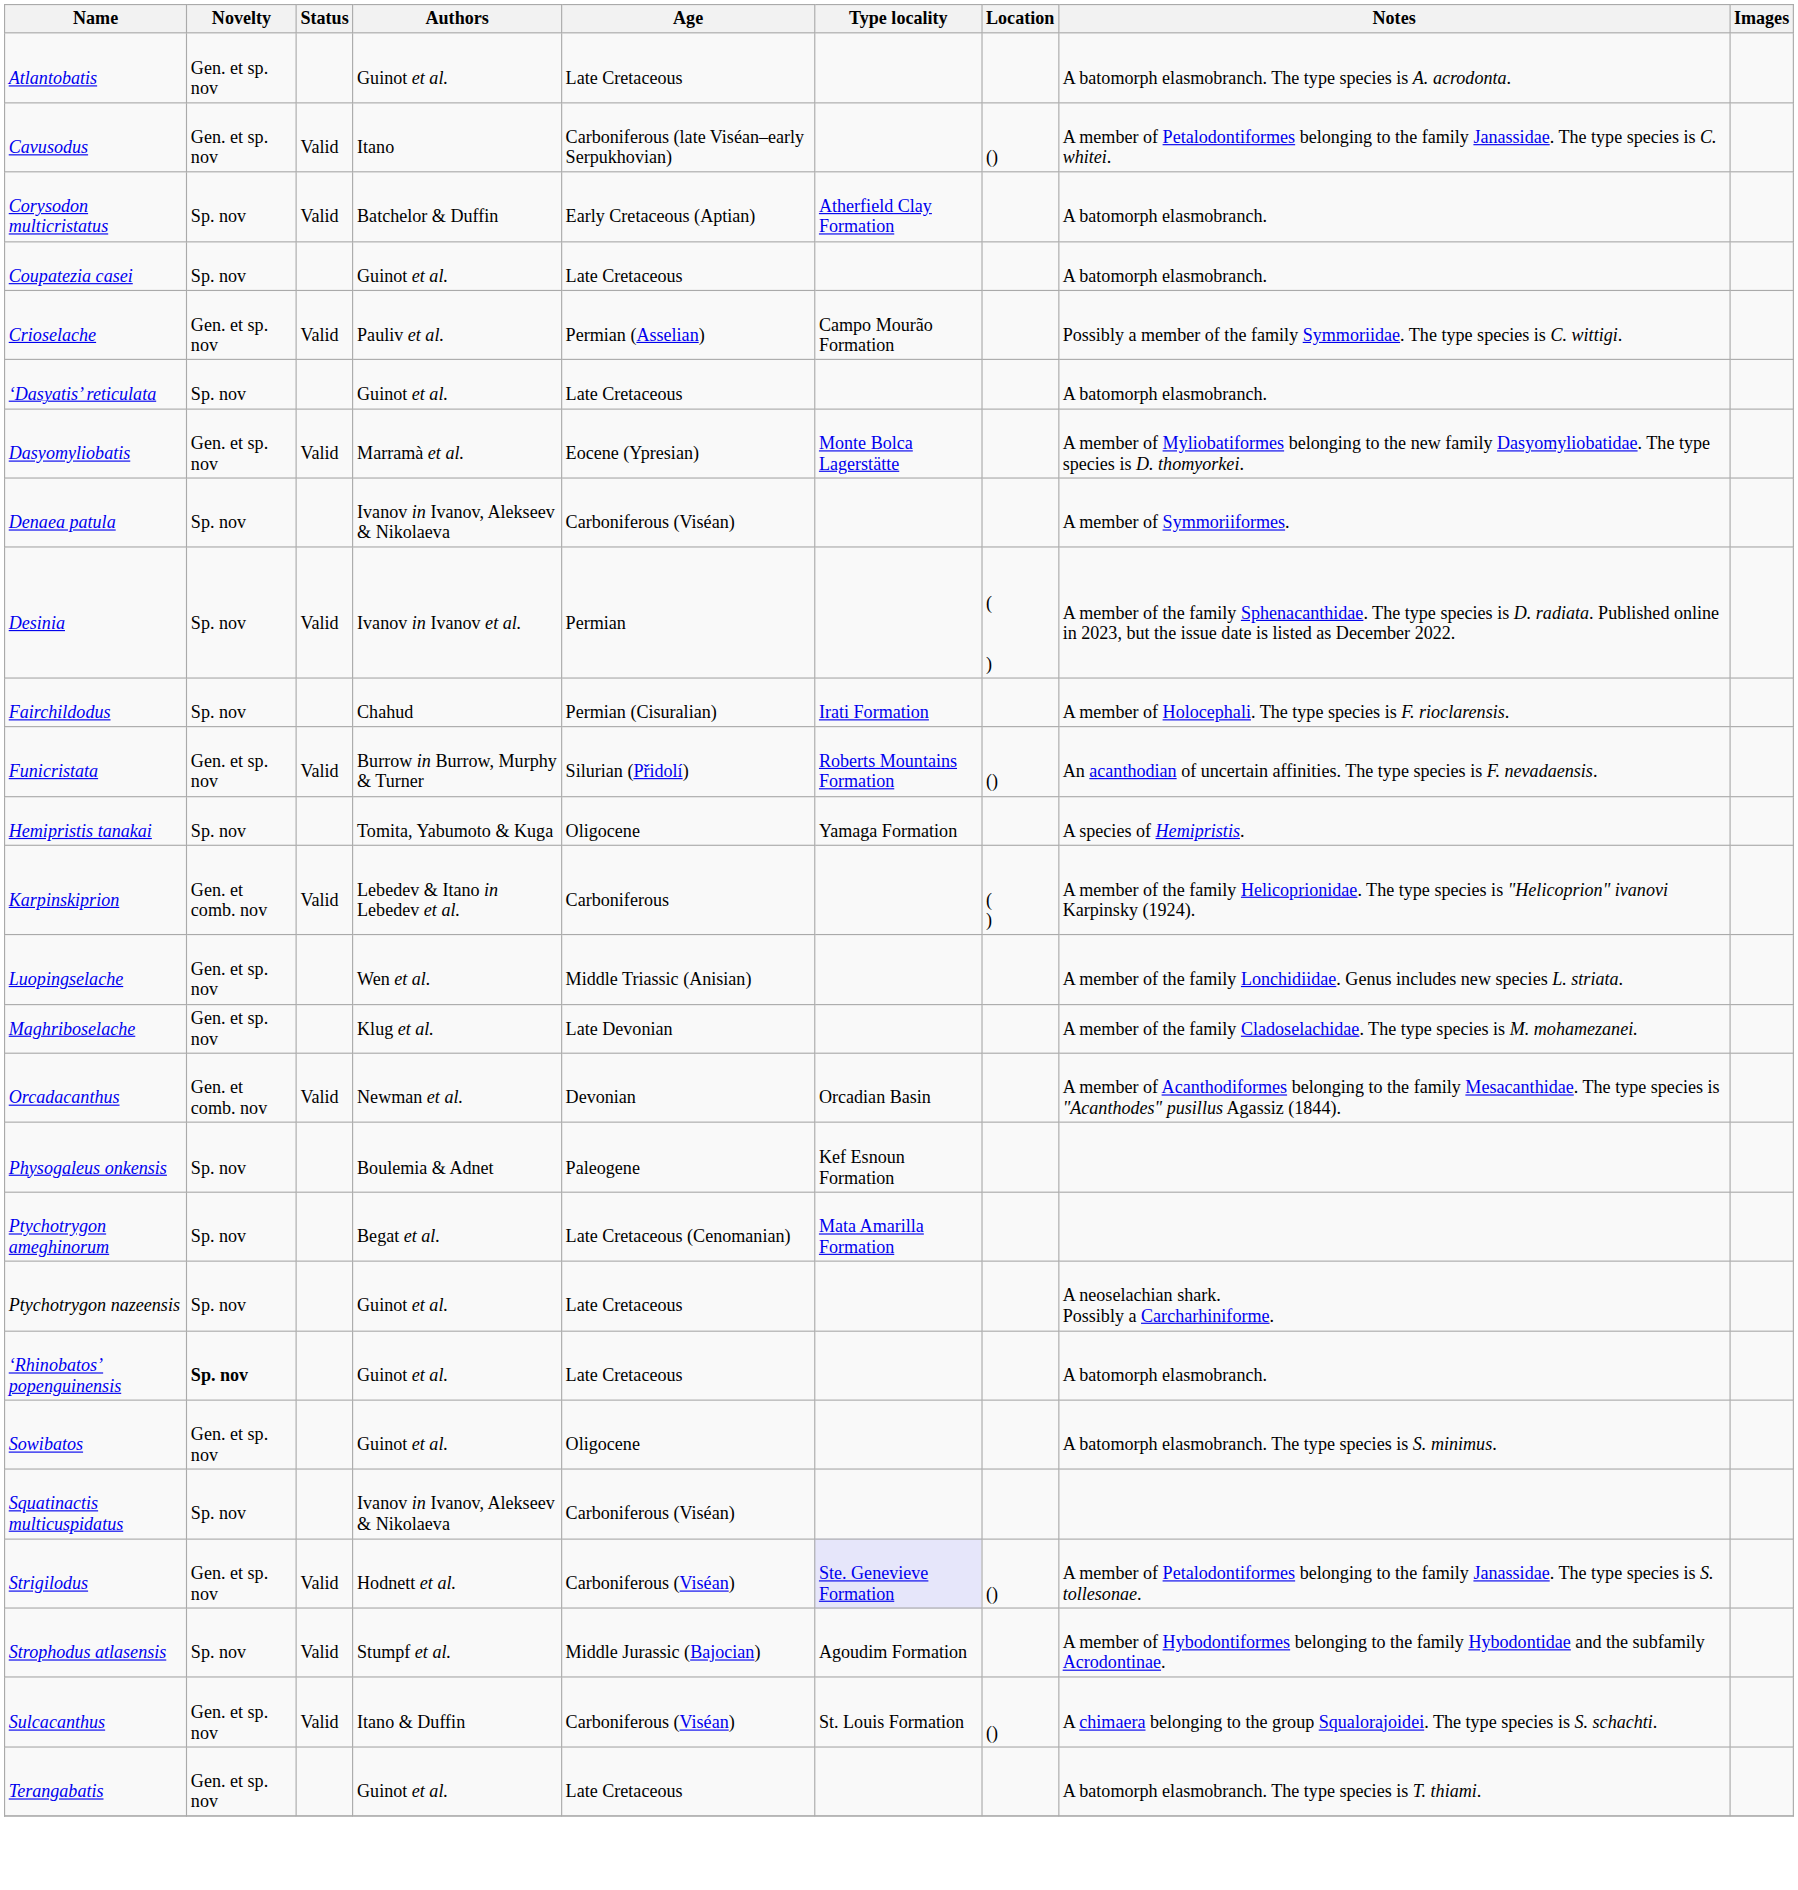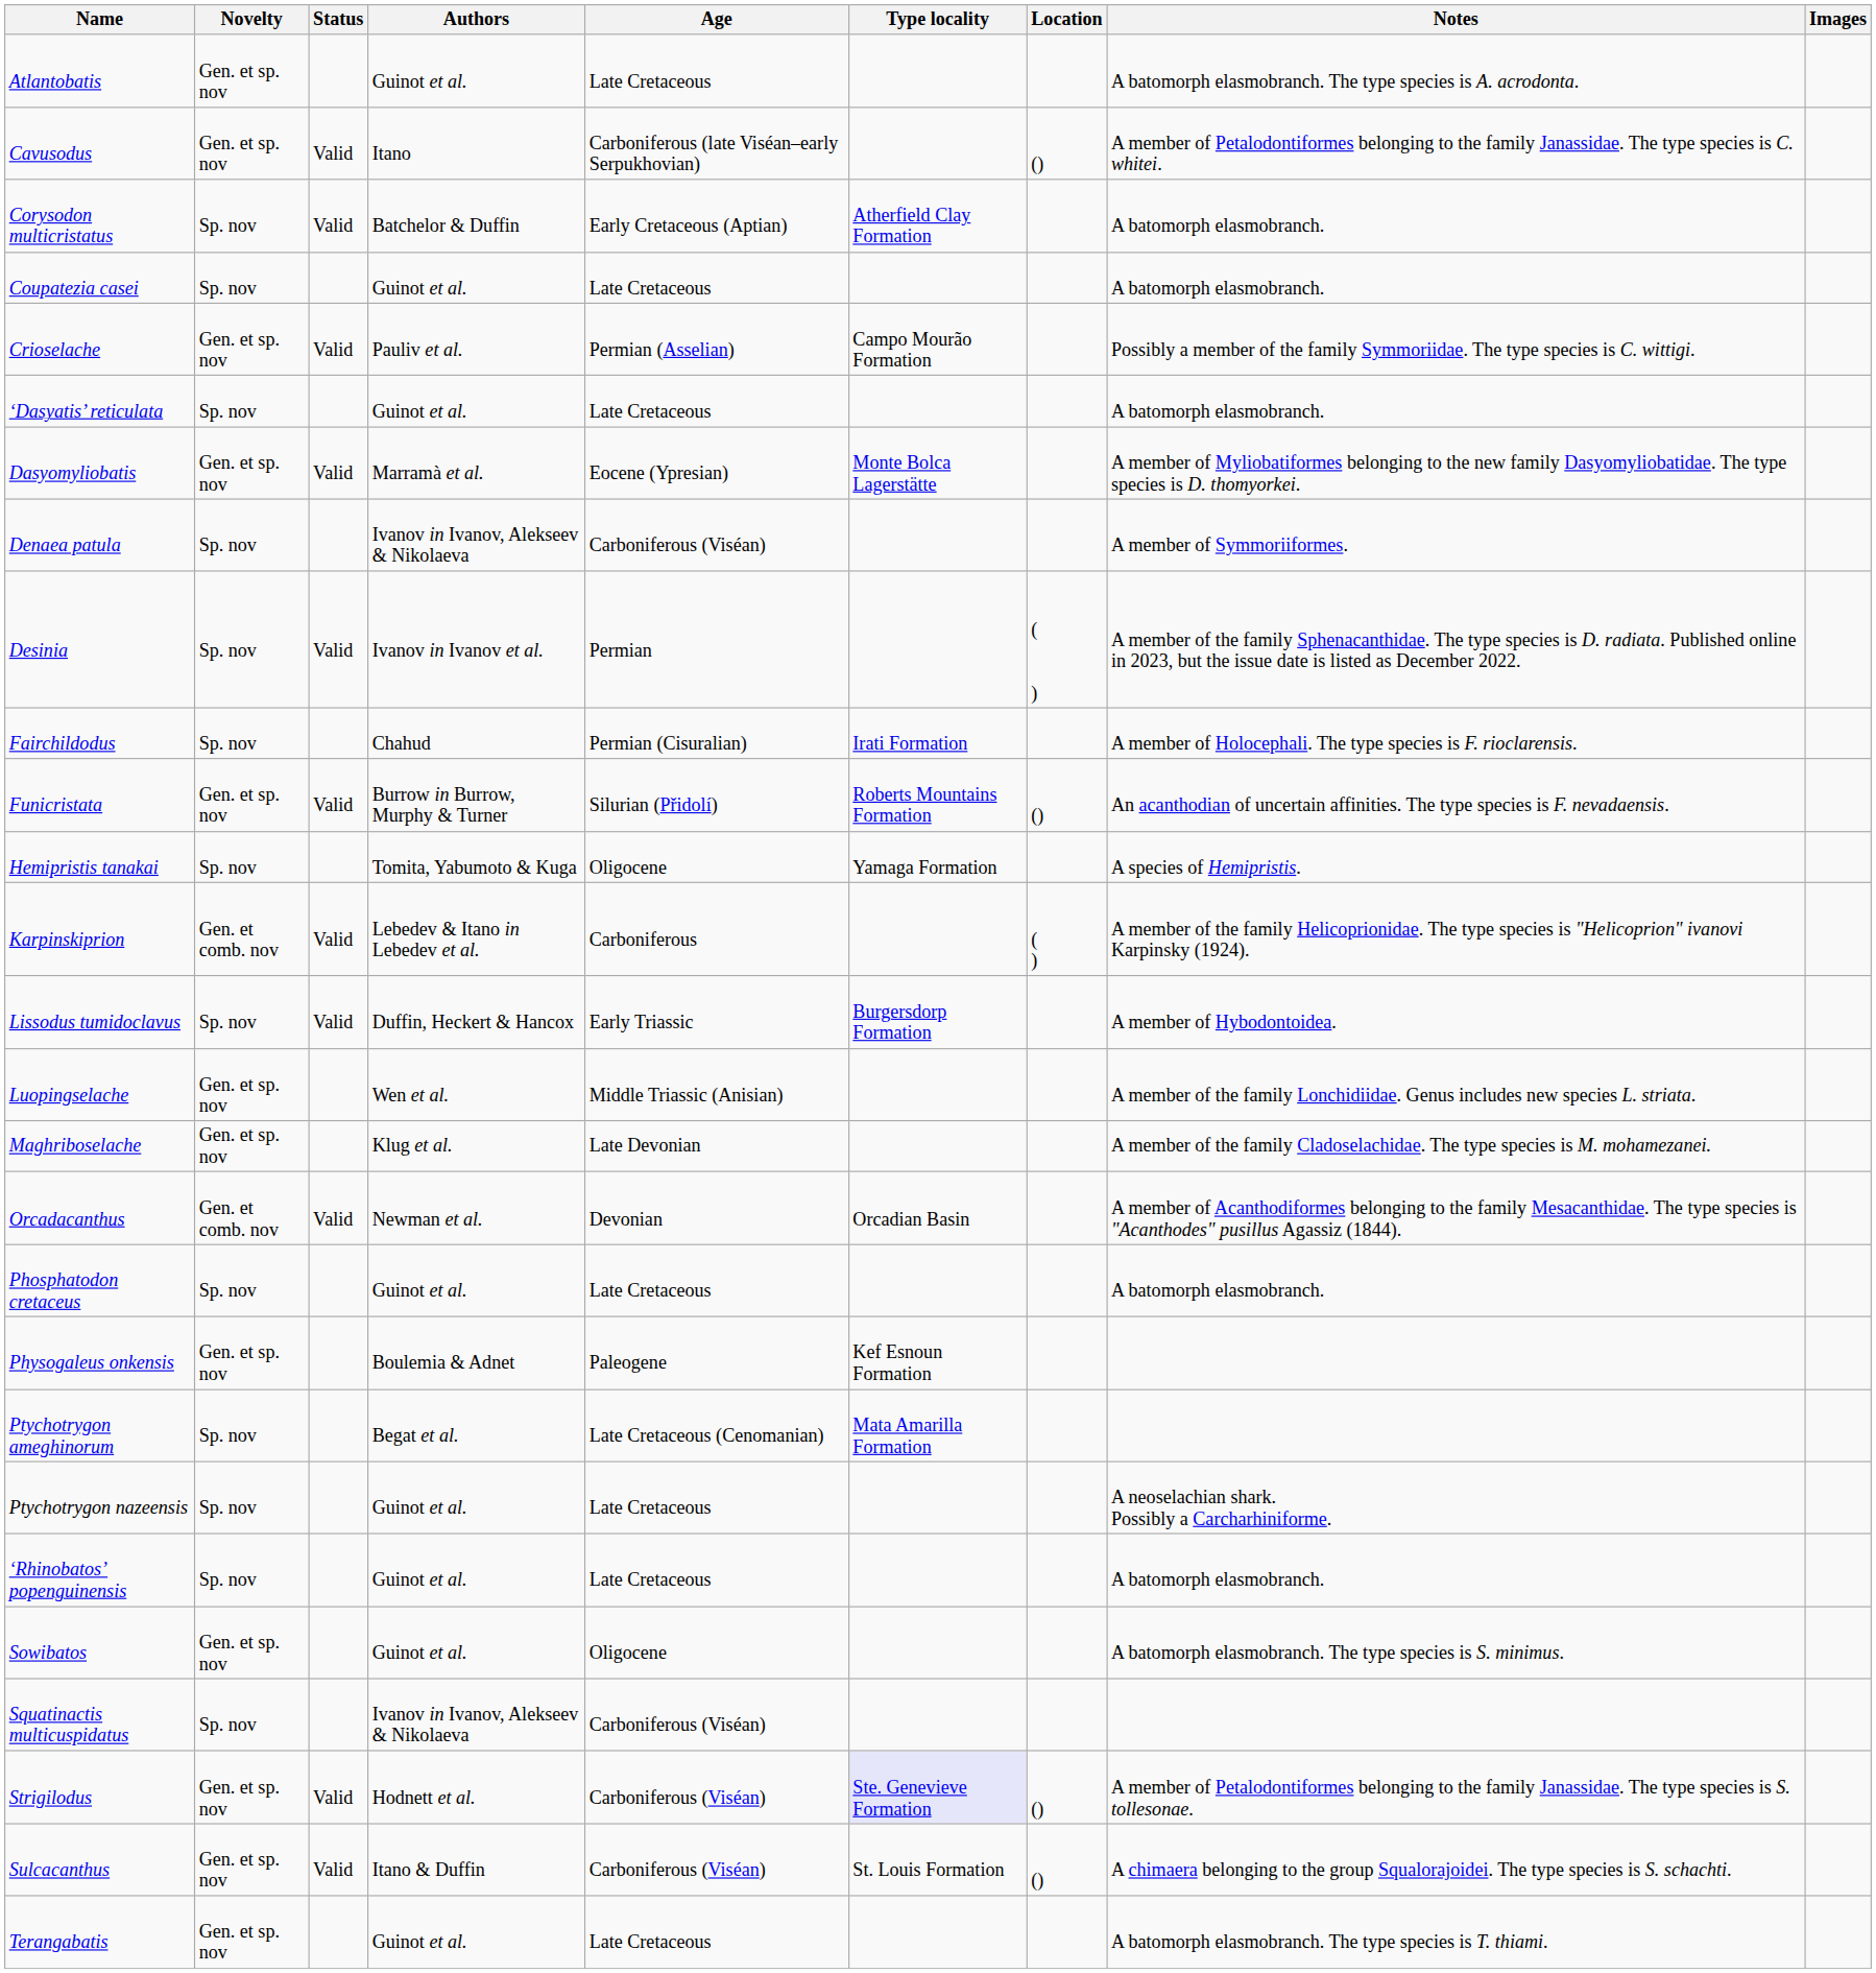+ row: Lissodus tumidoclavus | Sp. nov | Valid | Duffin, Heckert & Hancox | Early Triassic | Burgersdorp Formation | A member of Hybodontoidea.
+ row: Phosphatodon cretaceus | Sp. nov | Guinot et al. | Late Cretaceous | A batomorph elasmobranch.
Physogaleus onkensis | Novelty: Sp. nov -> Gen. et sp. nov
‘Rhinobatos’ popenguinensis | Novelty: bold -> normal
- row: Strophodus atlasensis | Sp. nov | Valid | Stumpf et al. | Middle Jurassic (Bajocian) | Agoudim Formation | A member of Hybodontiformes belonging to the family Hybodontidae and the subfamily Acrodontinae.
